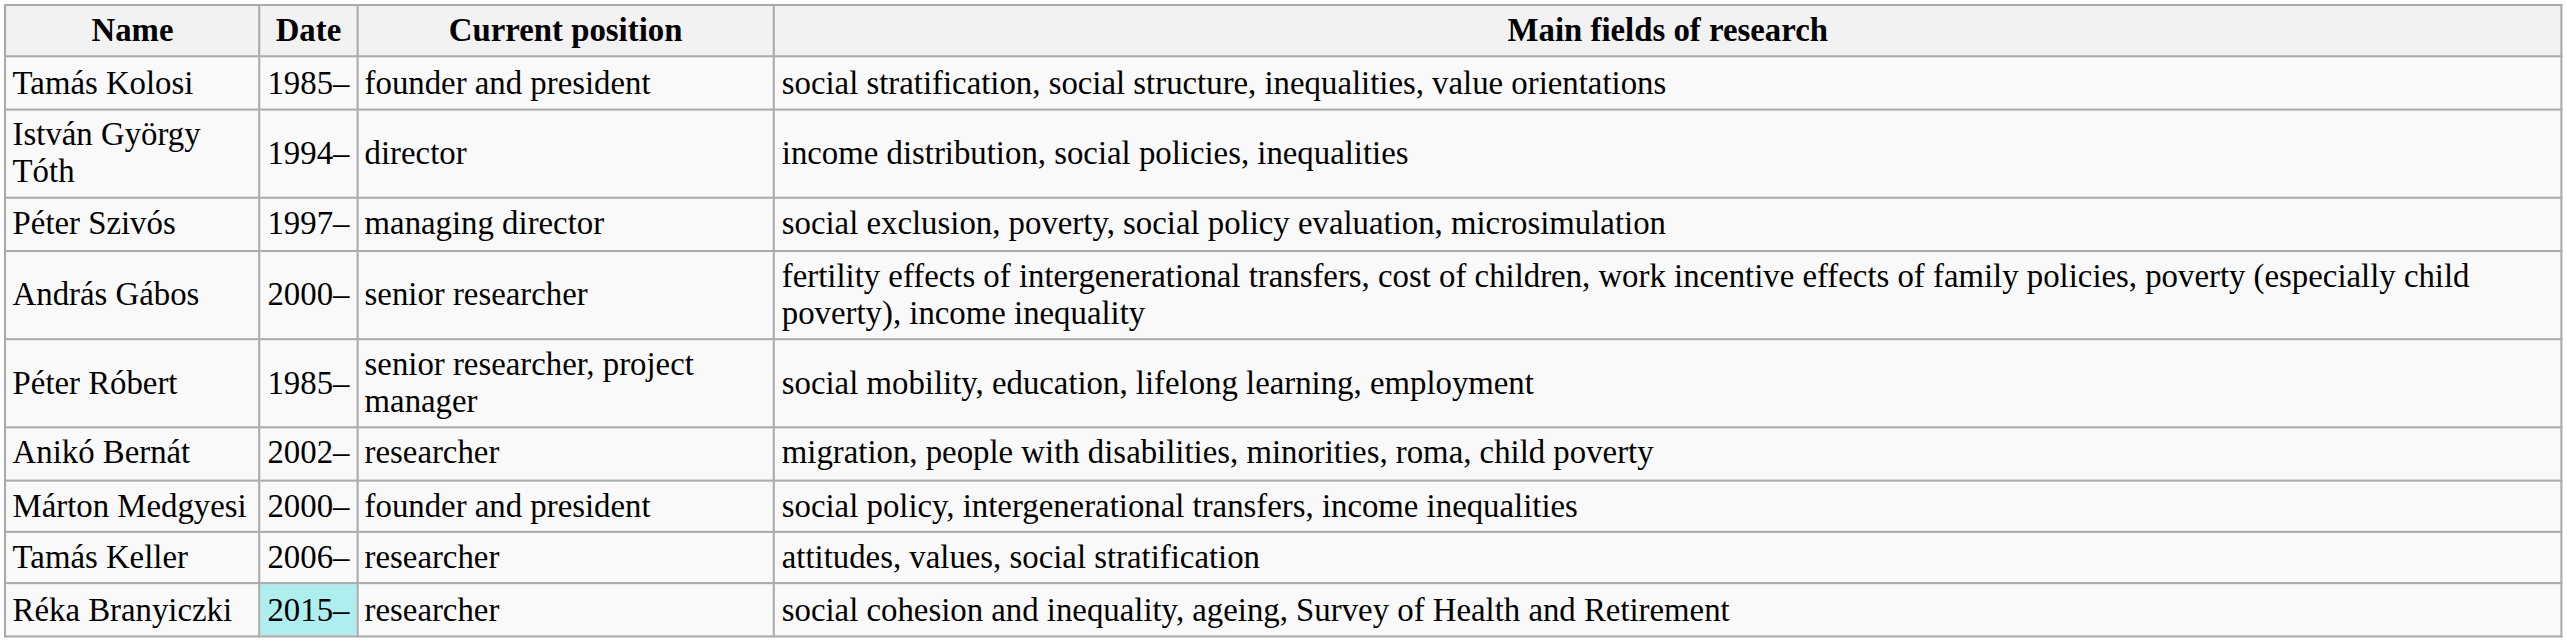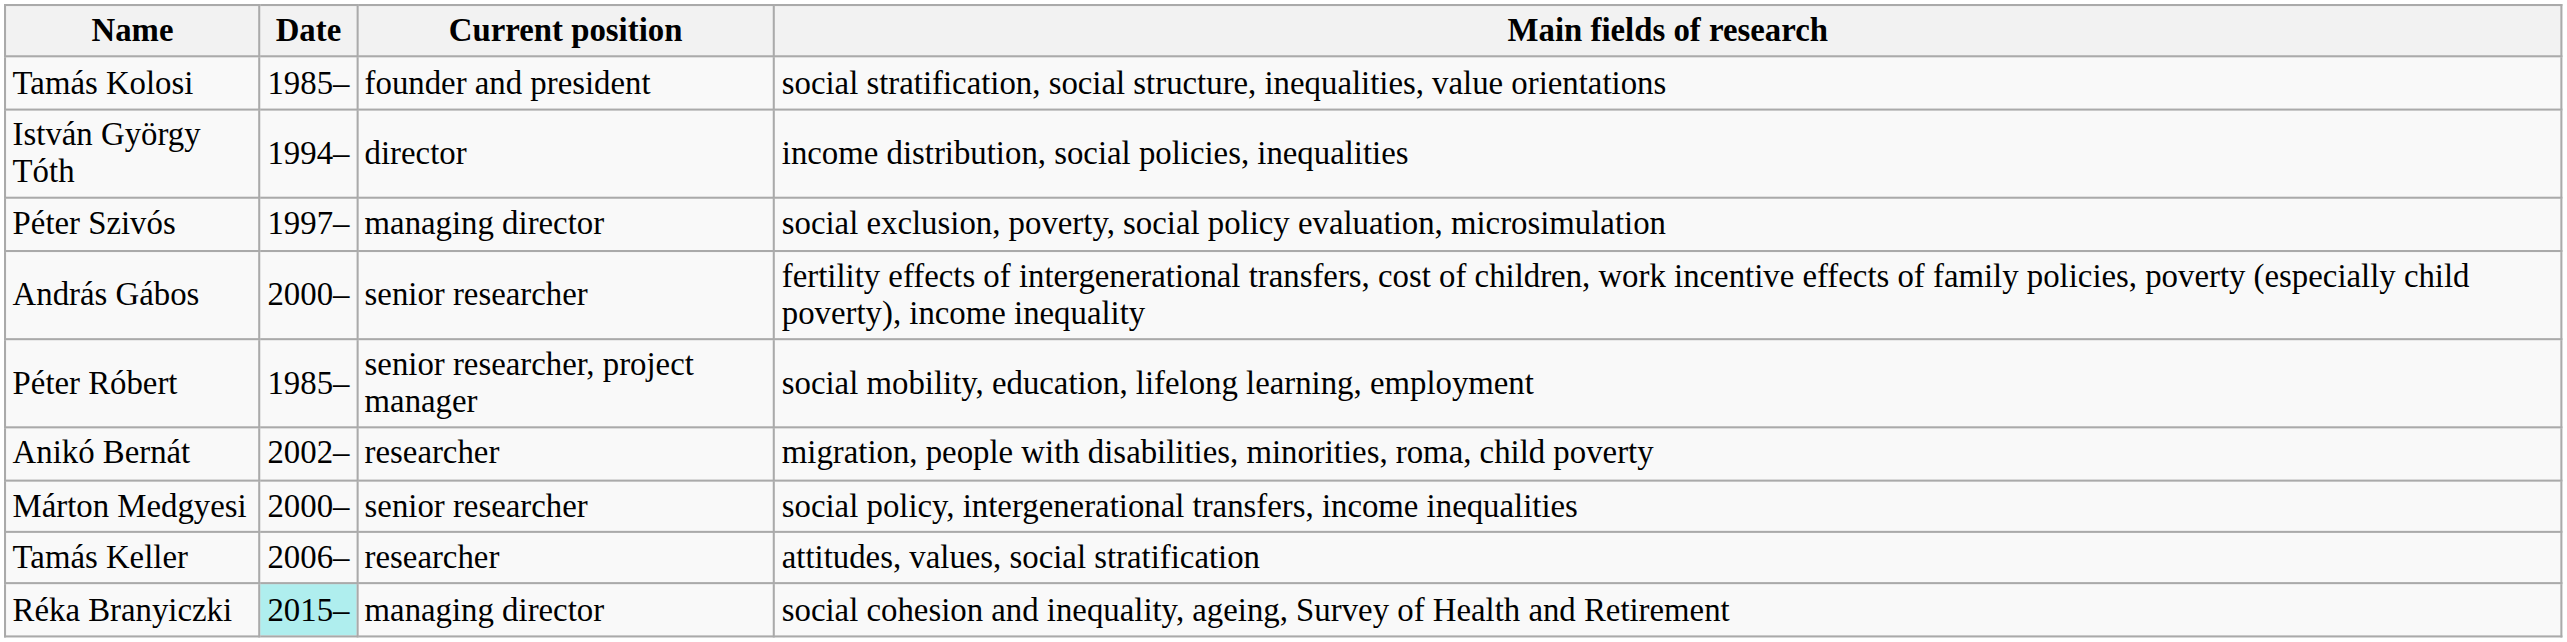Márton Medgyesi | Current position: founder and president -> senior researcher
Réka Branyiczki | Current position: researcher -> managing director
